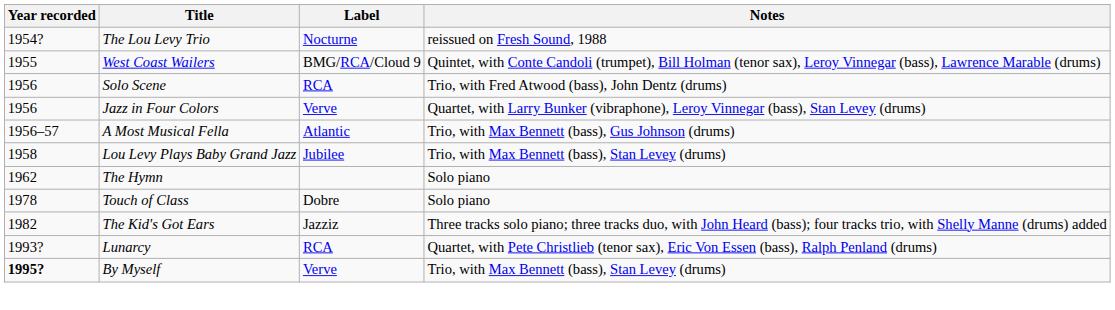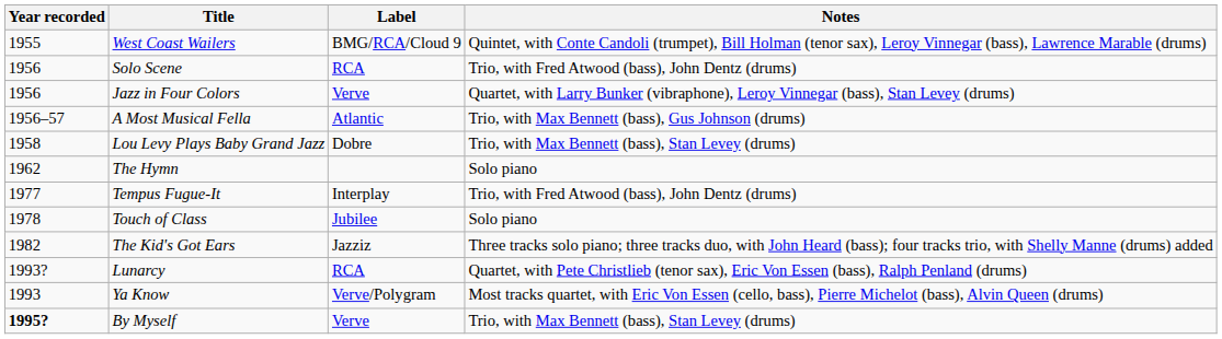- row: 1954? | The Lou Levy Trio | Nocturne | reissued on Fresh Sound, 1988
Lou Levy Plays Baby Grand Jazz | Label: Jubilee -> Dobre
+ row: 1977 | Tempus Fugue-It | Interplay | Trio, with Fred Atwood (bass), John Dentz (drums)
Touch of Class | Label: Dobre -> Jubilee
+ row: 1993 | Ya Know | Verve/Polygram | Most tracks quartet, with Eric Von Essen (cello, bass), Pierre Michelot (bass), Alvin Queen (drums)
